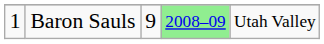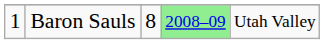Baron Sauls | column 3: 9 -> 8
